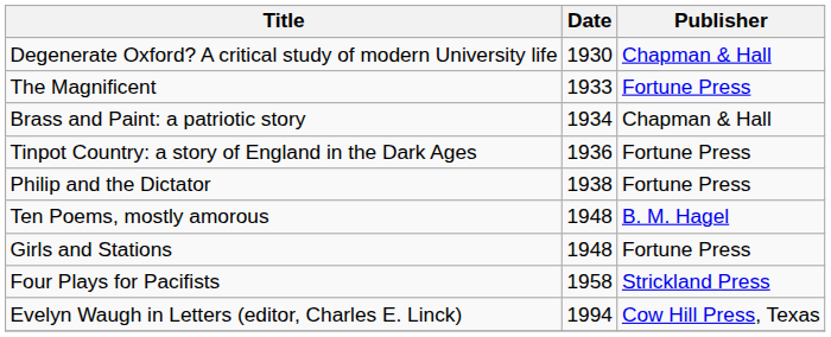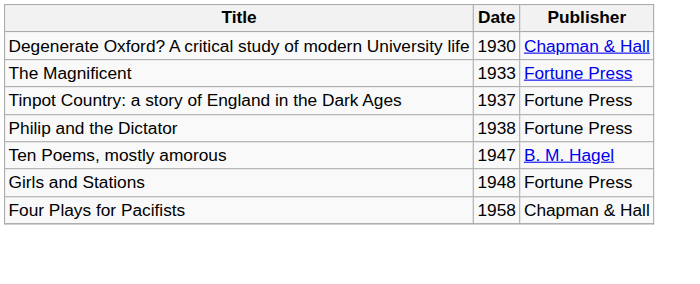- row: Brass and Paint: a patriotic story | 1934 | Chapman & Hall
Tinpot Country: a story of England in the Dark Ages | Date: 1936 -> 1937
Ten Poems, mostly amorous | Date: 1948 -> 1947
Four Plays for Pacifists | Publisher: Strickland Press -> Chapman & Hall
- row: Evelyn Waugh in Letters (editor, Charles E. Linck) | 1994 | Cow Hill Press, Texas
